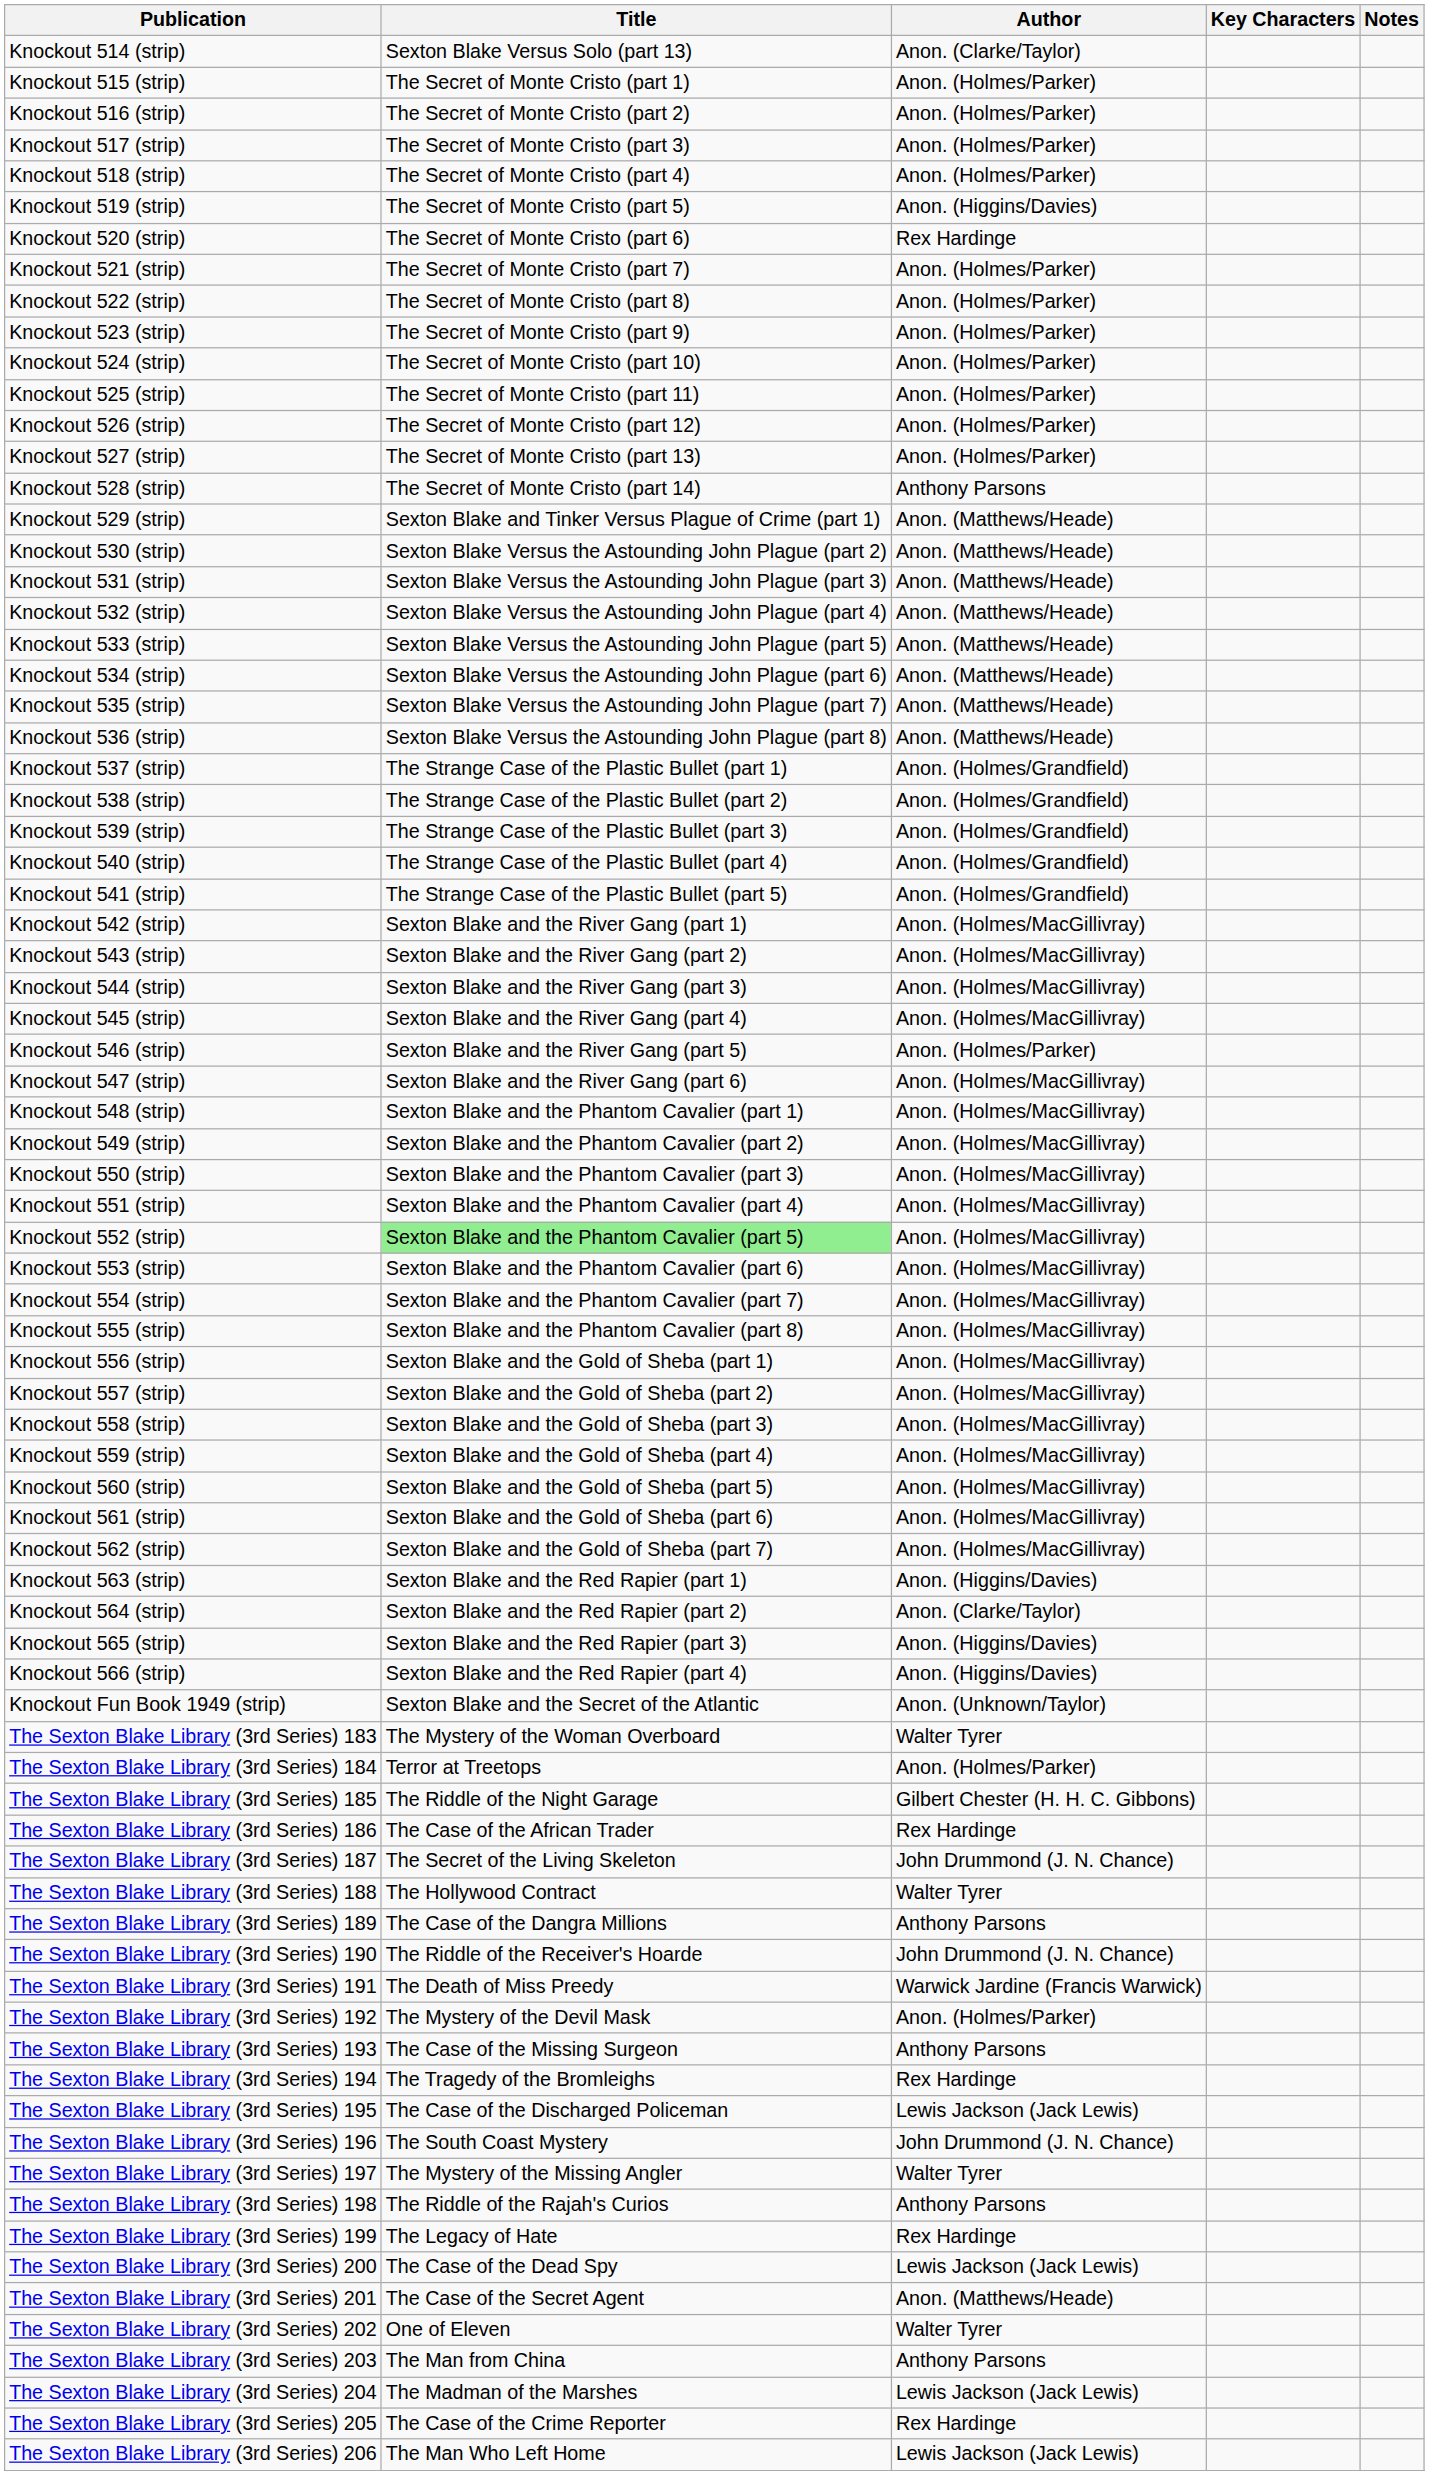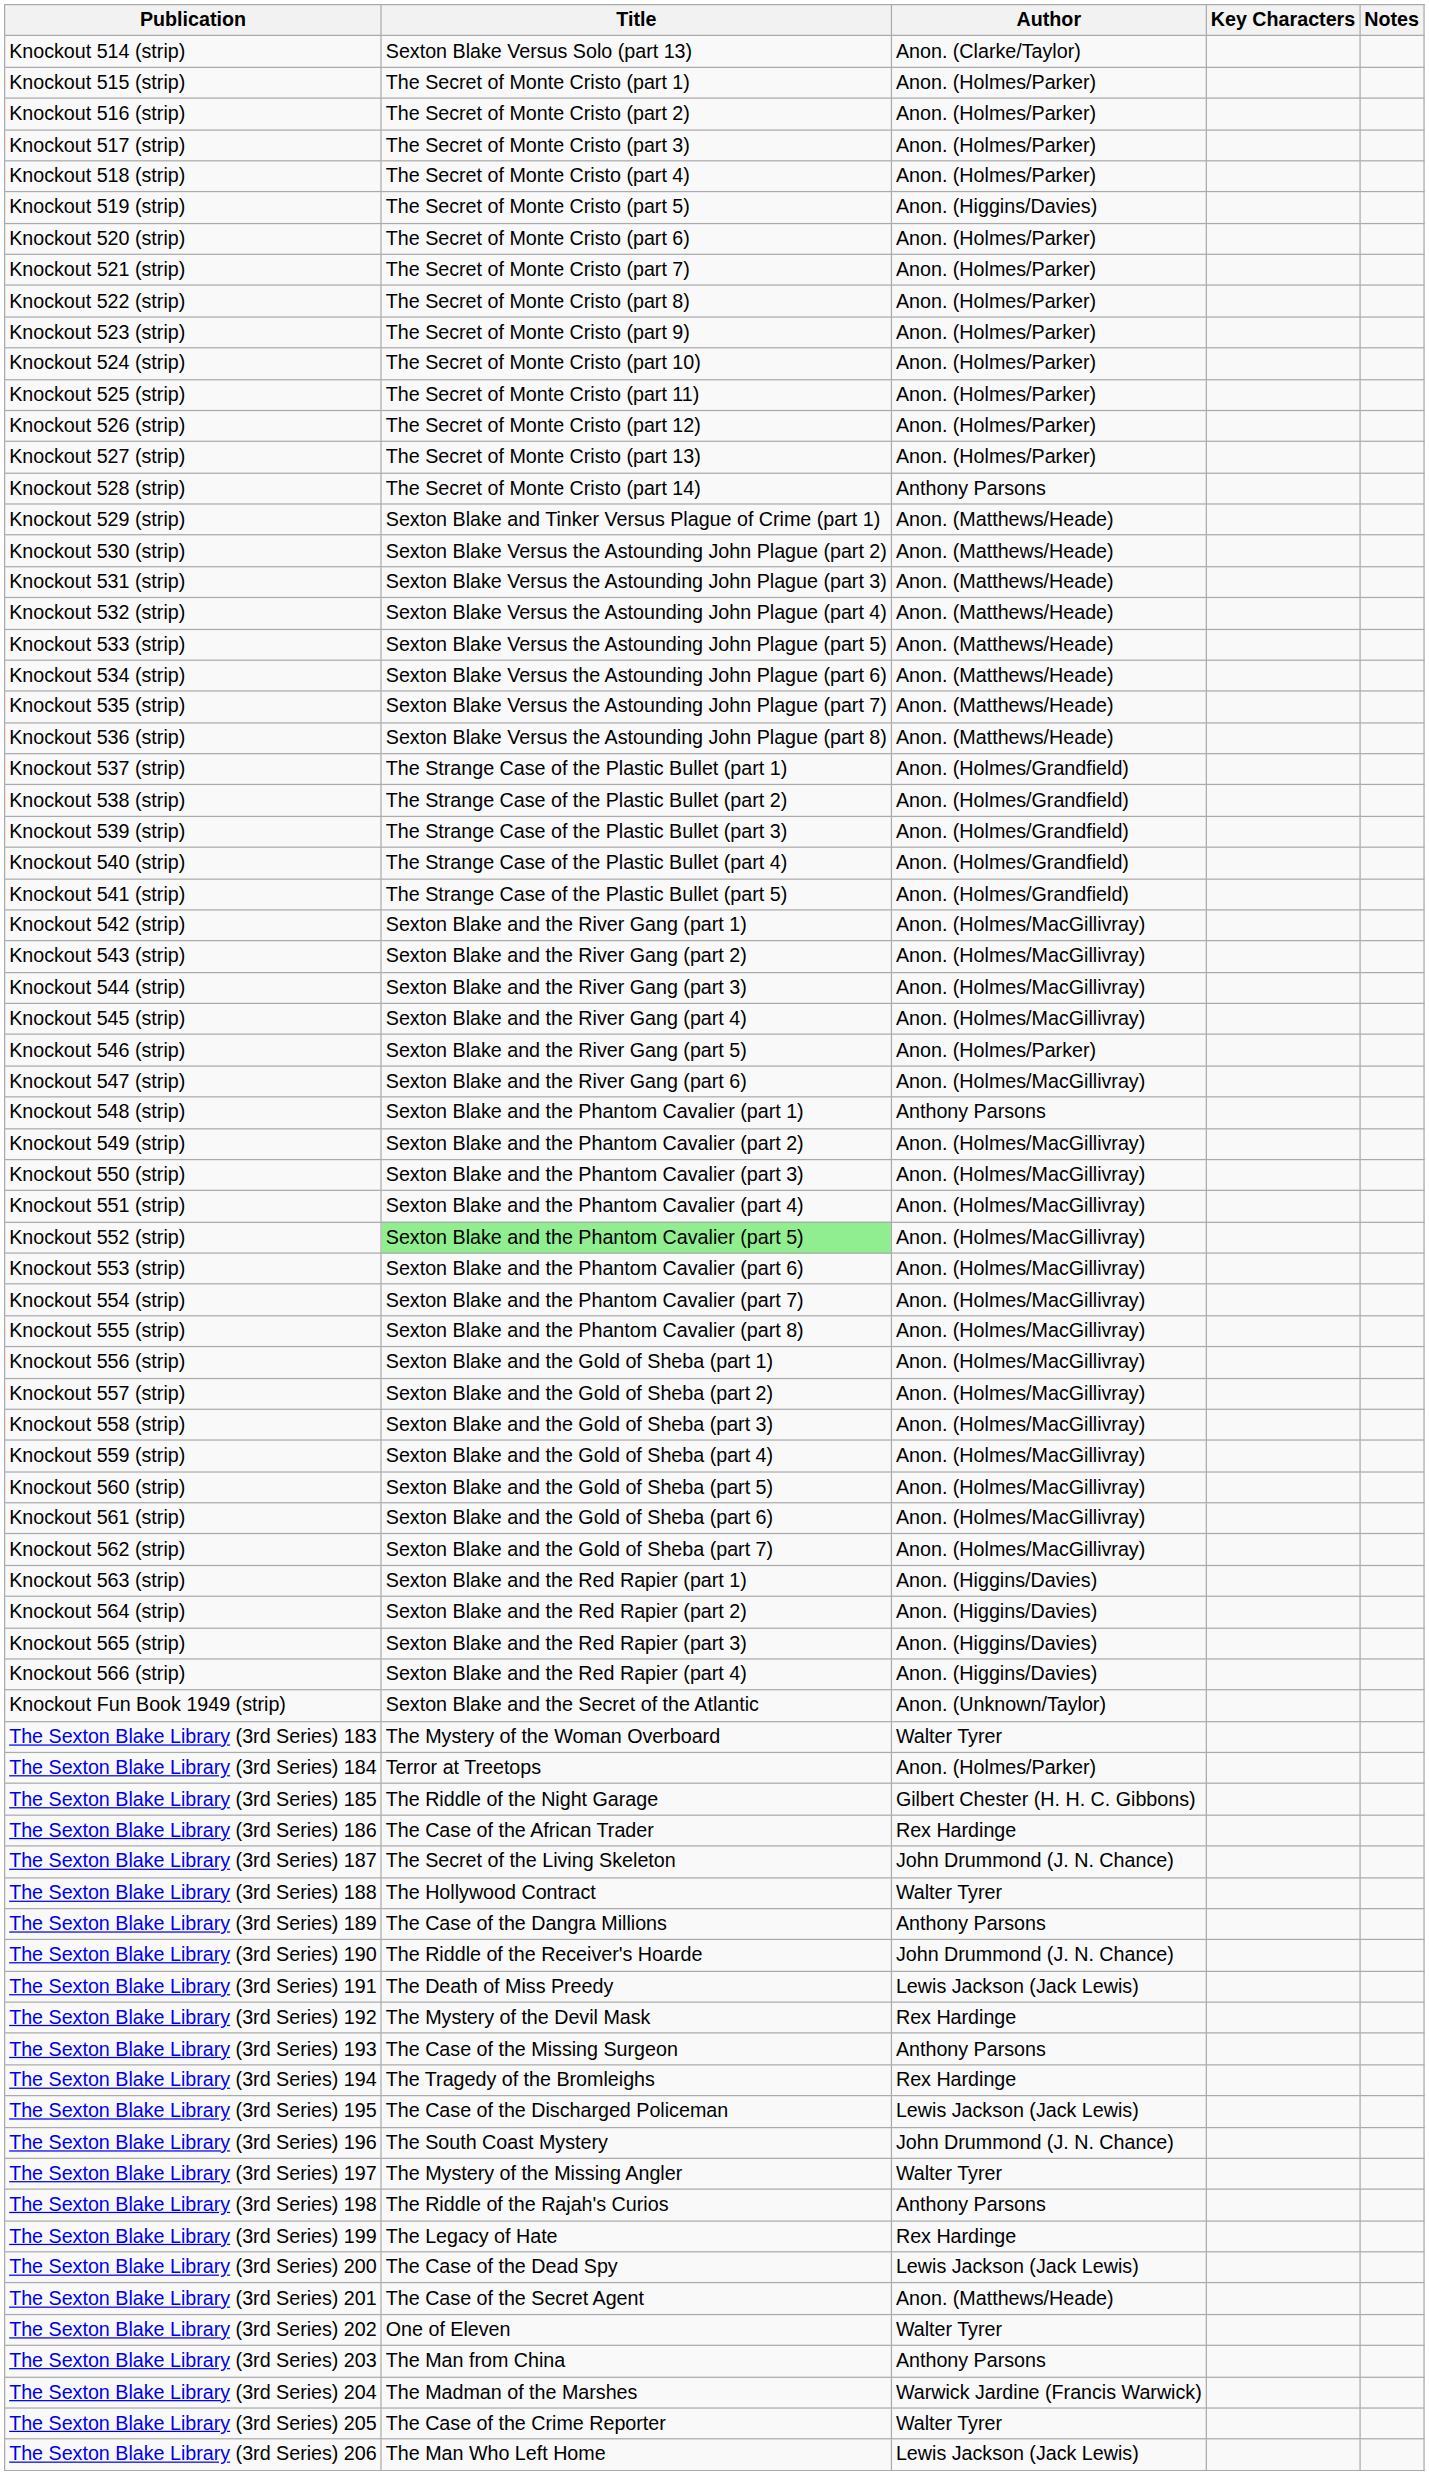Knockout 520 (strip) | Author: Rex Hardinge -> Anon. (Holmes/Parker)
Knockout 548 (strip) | Author: Anon. (Holmes/MacGillivray) -> Anthony Parsons
Knockout 564 (strip) | Author: Anon. (Clarke/Taylor) -> Anon. (Higgins/Davies)
The Sexton Blake Library (3rd Series) 191 | Author: Warwick Jardine (Francis Warwick) -> Lewis Jackson (Jack Lewis)
The Sexton Blake Library (3rd Series) 192 | Author: Anon. (Holmes/Parker) -> Rex Hardinge
The Sexton Blake Library (3rd Series) 204 | Author: Lewis Jackson (Jack Lewis) -> Warwick Jardine (Francis Warwick)
The Sexton Blake Library (3rd Series) 205 | Author: Rex Hardinge -> Walter Tyrer
